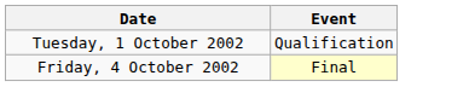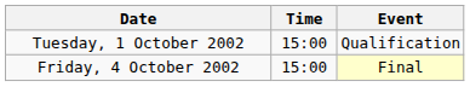+ column: Time | 15:00 | 15:00
